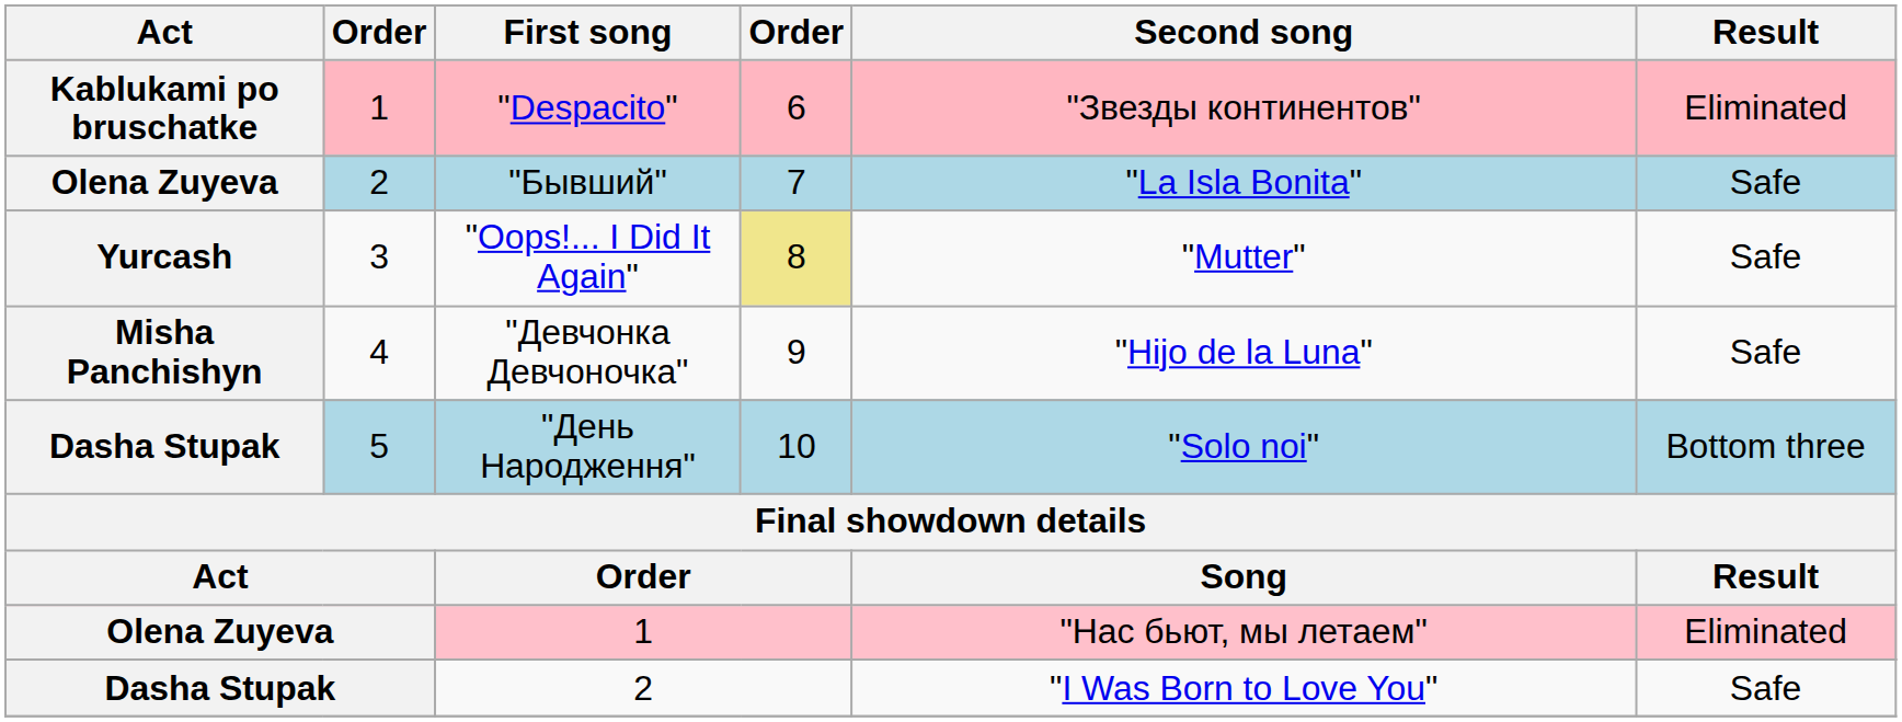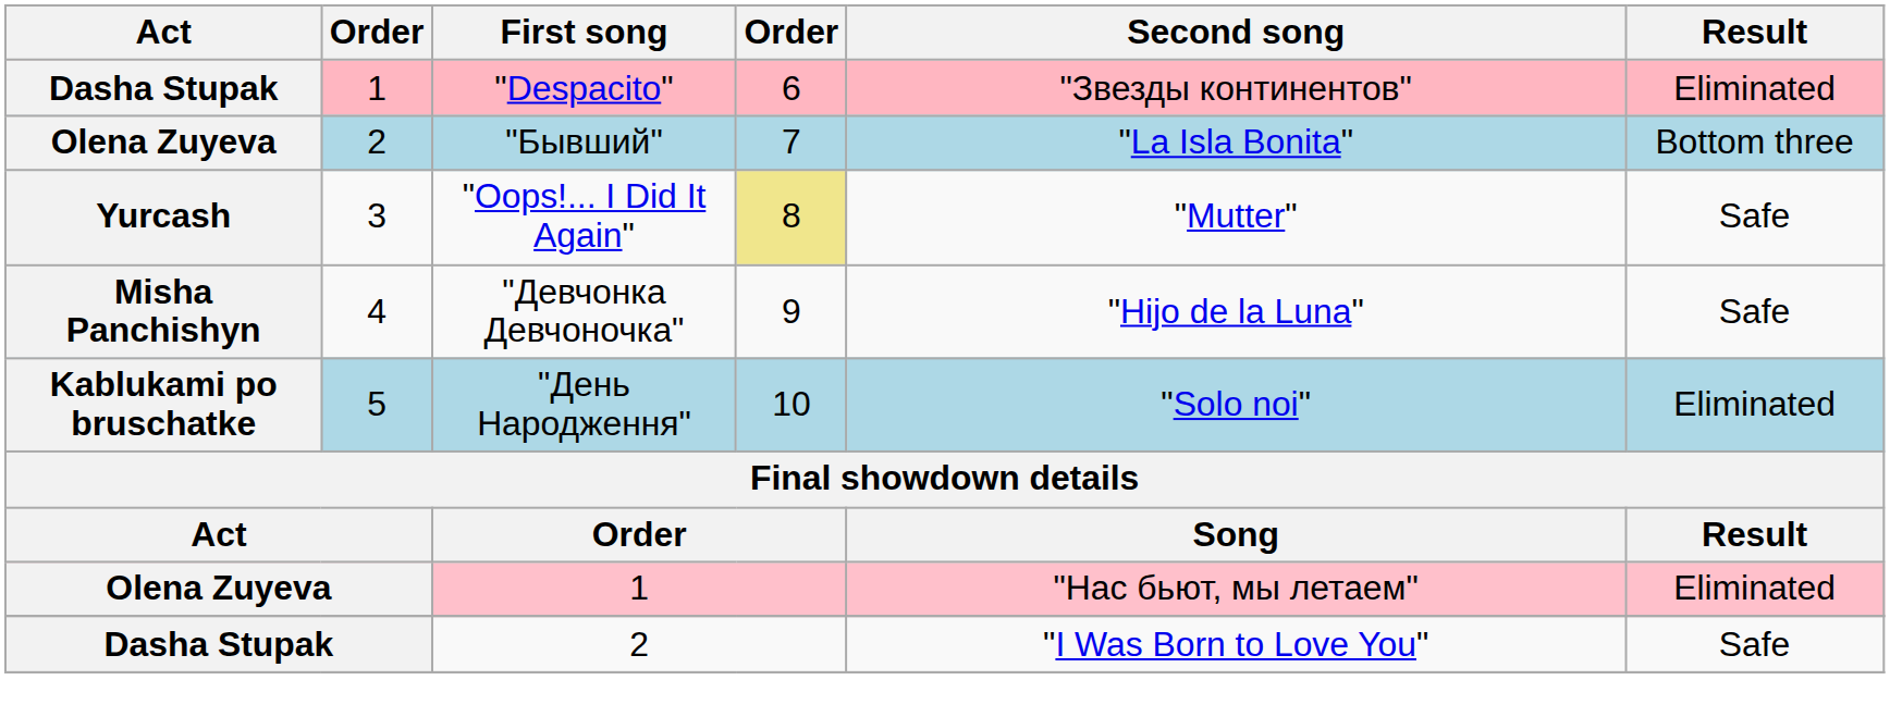"Despacito" | Act: Kablukami po bruschatke -> Dasha Stupak
"Бывший" | Result: Safe -> Bottom three
"День Народження" | Act: Dasha Stupak -> Kablukami po bruschatke
"День Народження" | Result: Bottom three -> Eliminated
